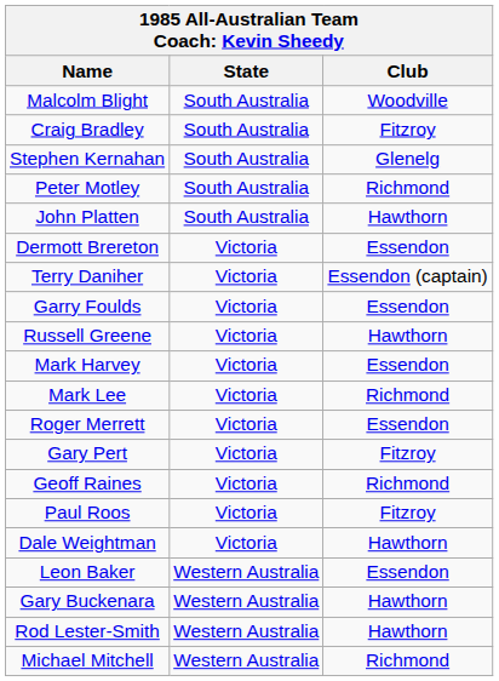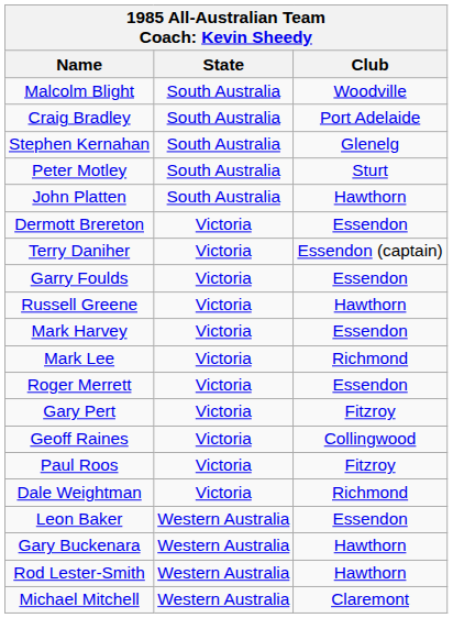Craig Bradley | Club: Fitzroy -> Port Adelaide
Peter Motley | Club: Richmond -> Sturt
Geoff Raines | Club: Richmond -> Collingwood
Dale Weightman | Club: Hawthorn -> Richmond
Michael Mitchell | Club: Richmond -> Claremont
